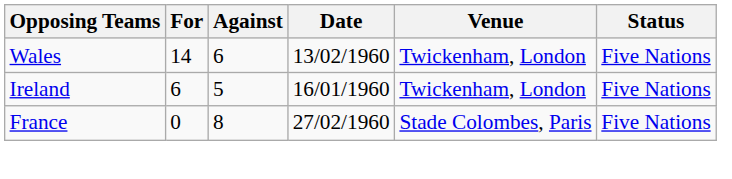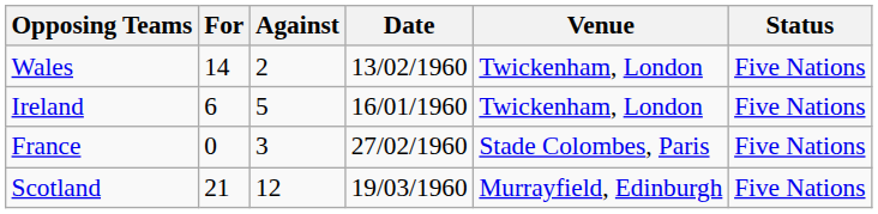Wales | Against: 6 -> 2
France | Against: 8 -> 3
+ row: Scotland | 21 | 12 | 19/03/1960 | Murrayfield, Edinburgh | Five Nations
